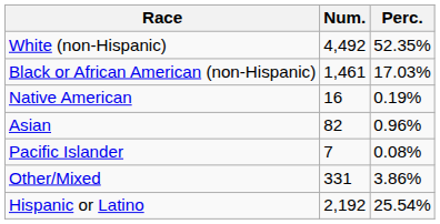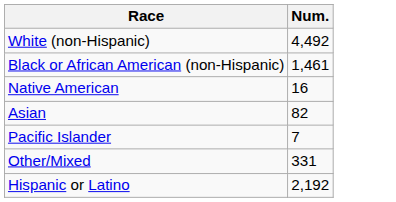- column: Perc. | 52.35% | 17.03% | 0.19% | 0.96% | 0.08% | 3.86% | 25.54%
